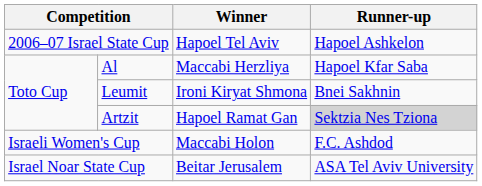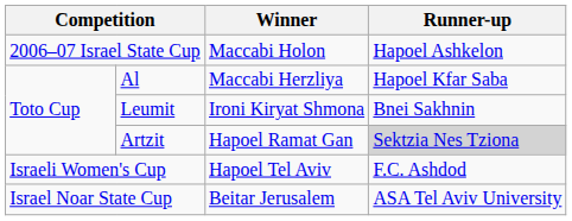2006–07 Israel State Cup | Winner: Hapoel Tel Aviv -> Maccabi Holon
Israeli Women's Cup | Winner: Maccabi Holon -> Hapoel Tel Aviv
